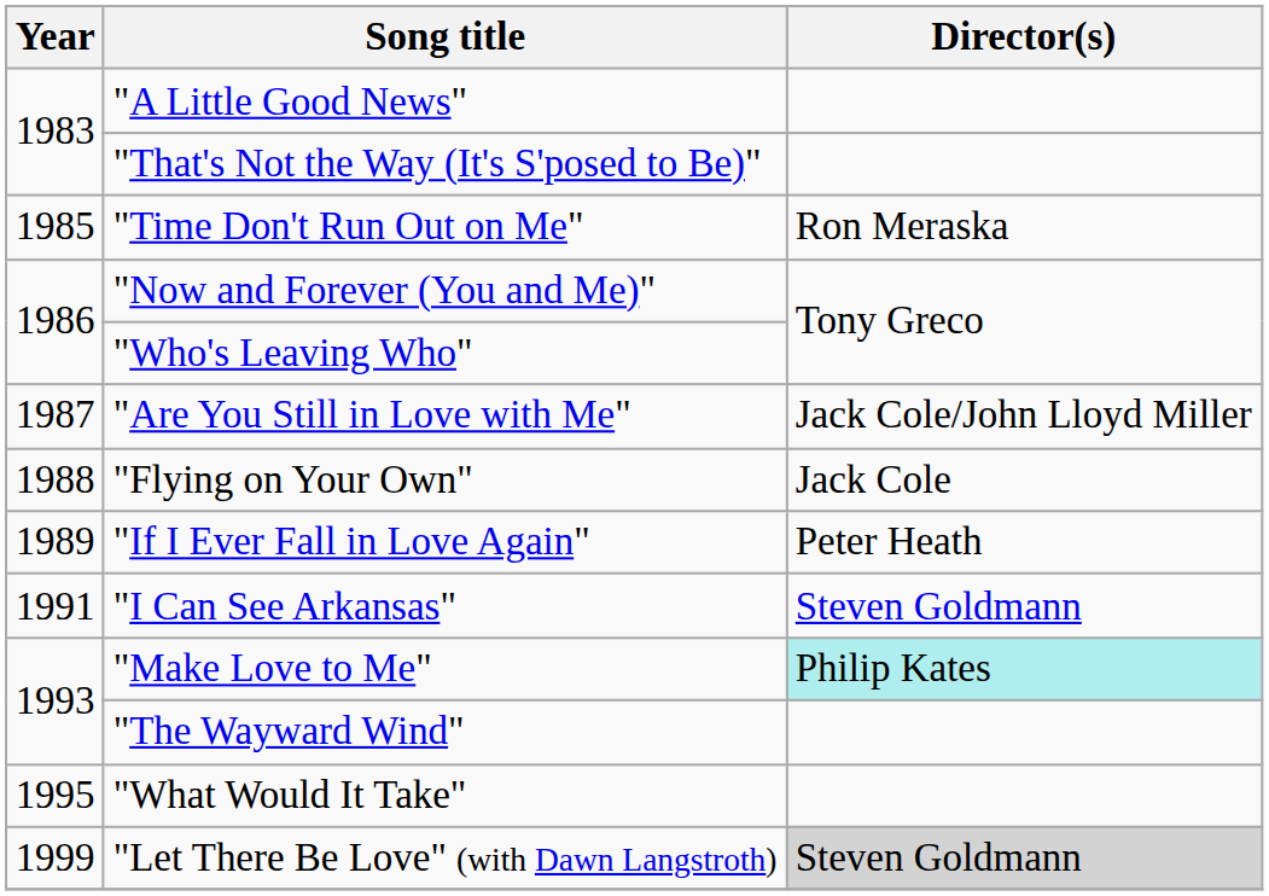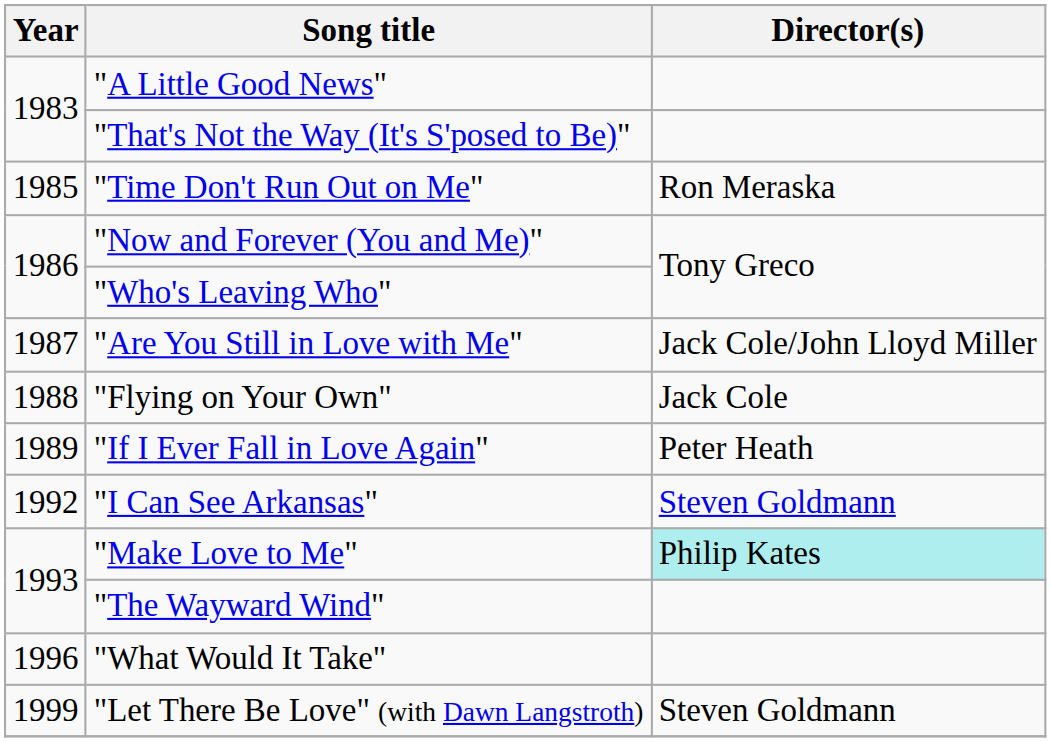"I Can See Arkansas" | Year: 1991 -> 1992
"What Would It Take" | Year: 1995 -> 1996
"Let There Be Love" (with Dawn Langstroth) | Director(s): lightgrey background -> no background
